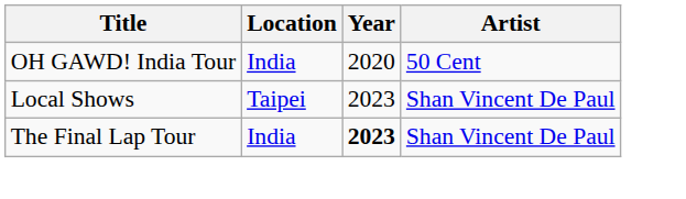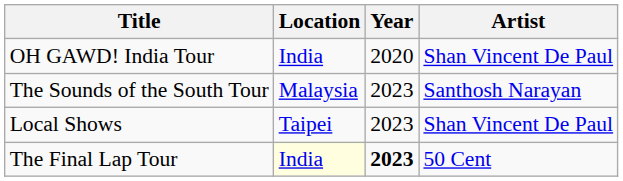OH GAWD! India Tour | Artist: 50 Cent -> Shan Vincent De Paul
+ row: The Sounds of the South Tour | Malaysia | 2023 | Santhosh Narayan
The Final Lap Tour | Location: no background -> lightyellow background
The Final Lap Tour | Artist: Shan Vincent De Paul -> 50 Cent
